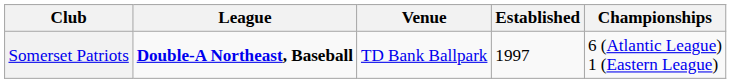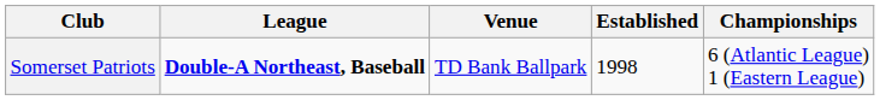Somerset Patriots | Established: 1997 -> 1998
